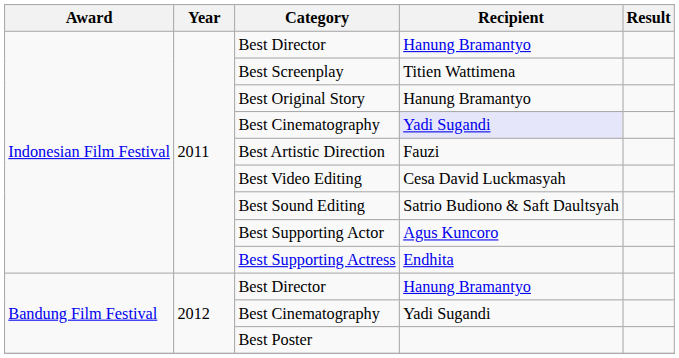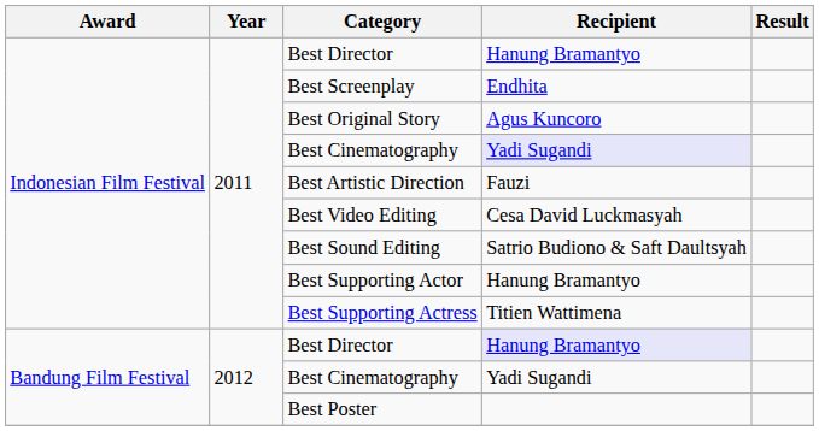Best Screenplay | Recipient: Titien Wattimena -> Endhita
Best Original Story | Recipient: Hanung Bramantyo -> Agus Kuncoro
Best Supporting Actor | Recipient: Agus Kuncoro -> Hanung Bramantyo
Best Supporting Actress | Recipient: Endhita -> Titien Wattimena
Bandung Film Festival / Best Director | Recipient: no background -> lavender background
